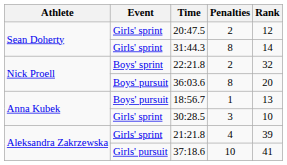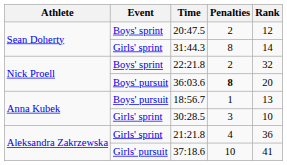20:47.5 | Event: Girls' sprint -> Boys' sprint
36:03.6 | Penalties: normal -> bold
21:21.8 | Rank: 39 -> 36
